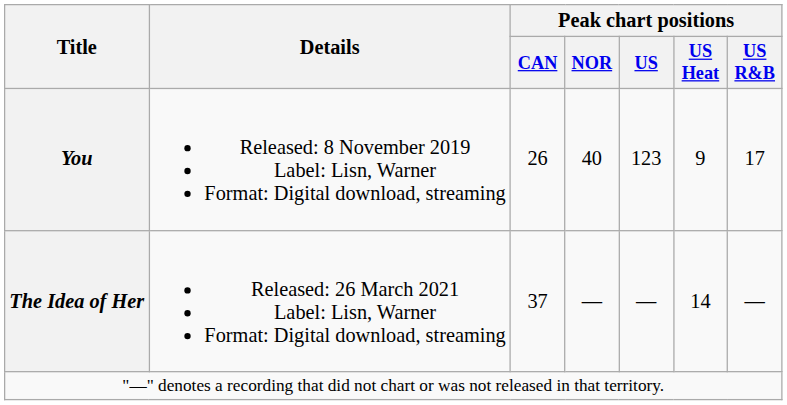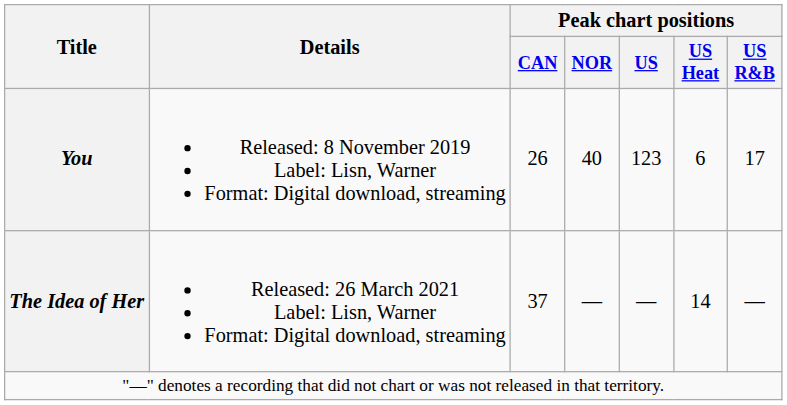You | Peak chart positions / US Heat: 9 -> 6
